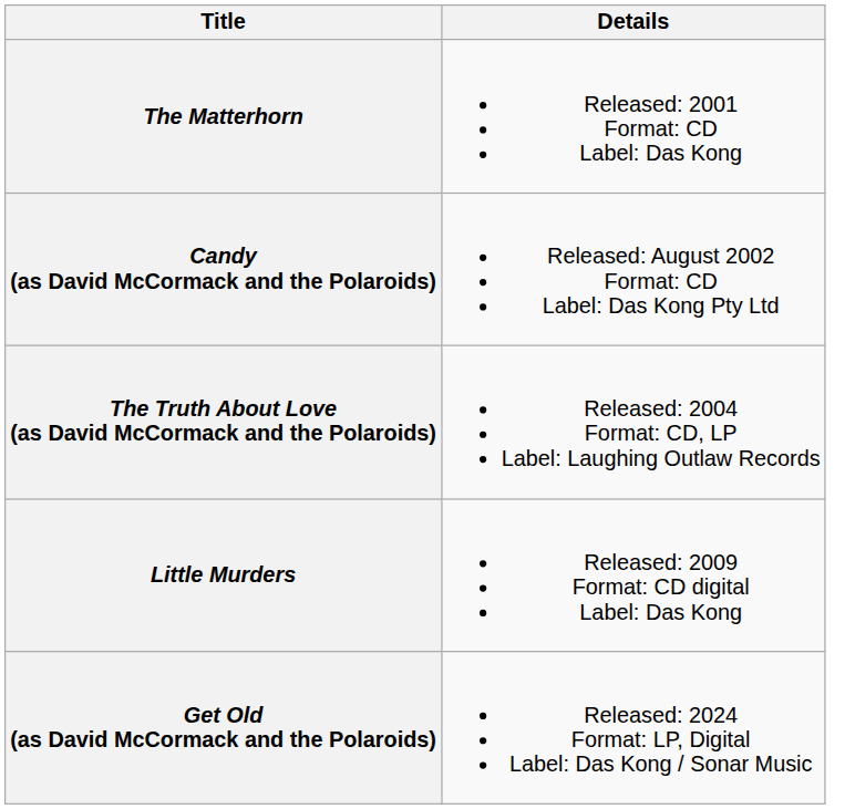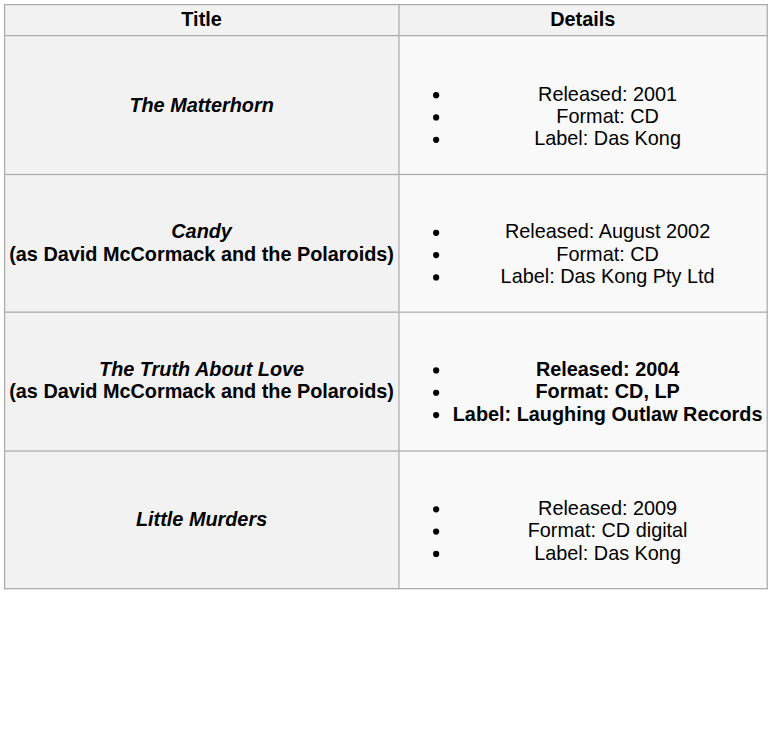The Truth About Love (as David McCormack and the Polaroids) | Details: normal -> bold
- row: Get Old (as David McCormack and the Polaroids) | Released: 2024 Format: LP, Digital Label: Das Kong / Sonar Music
